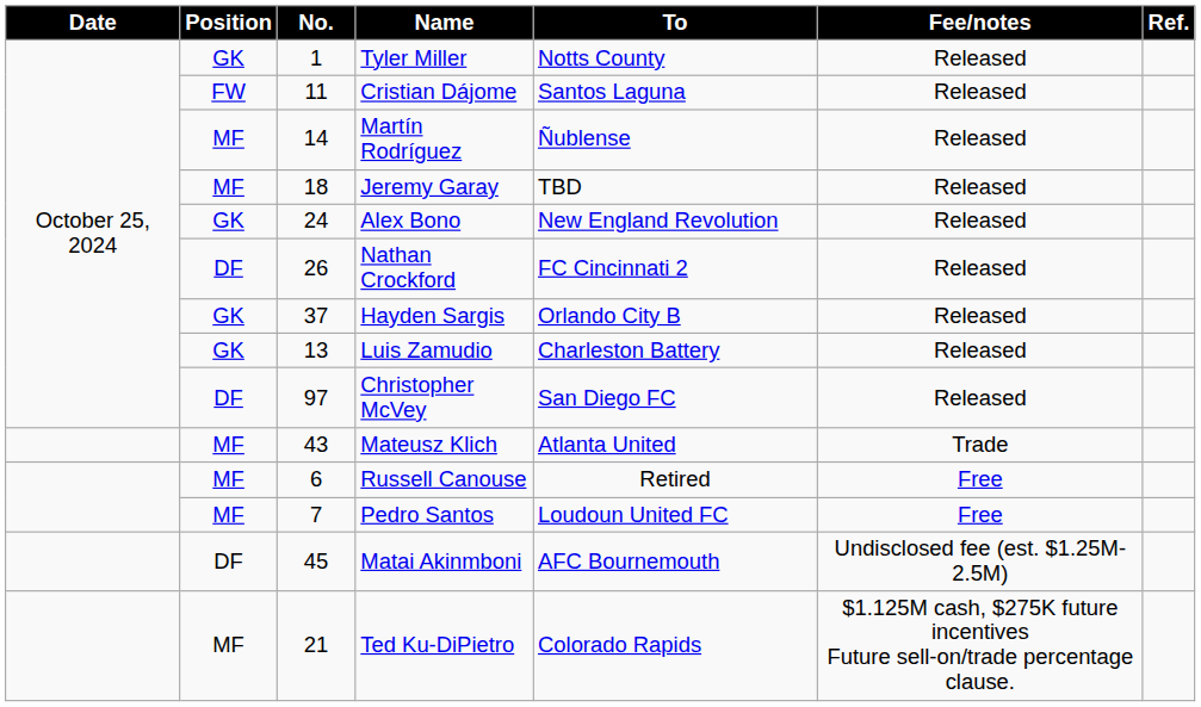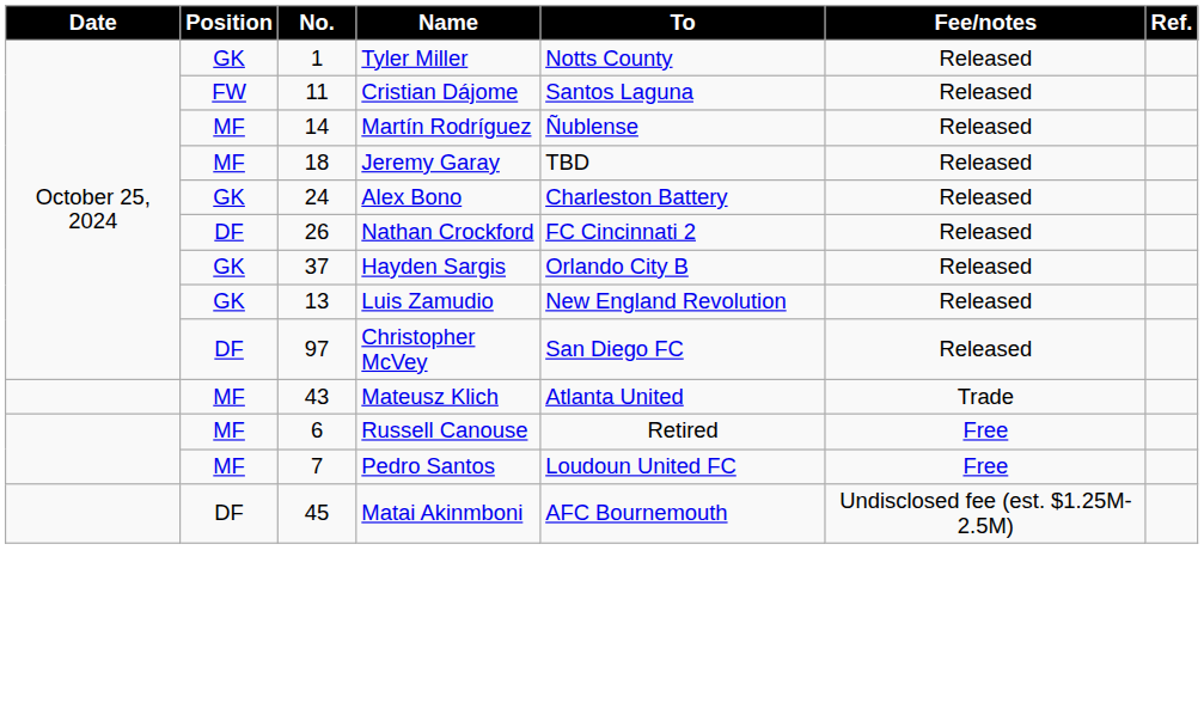Alex Bono | To: New England Revolution -> Charleston Battery
Luis Zamudio | To: Charleston Battery -> New England Revolution
- row: MF | 21 | Ted Ku-DiPietro | Colorado Rapids | $1.125M cash, $275K future incentives Future sell-on/trade percentage clause.
